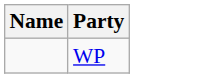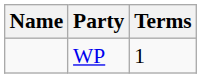+ column: Terms | 1
